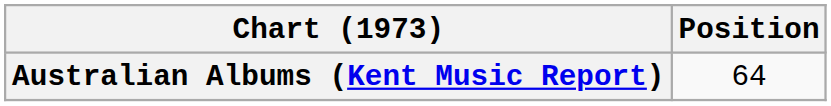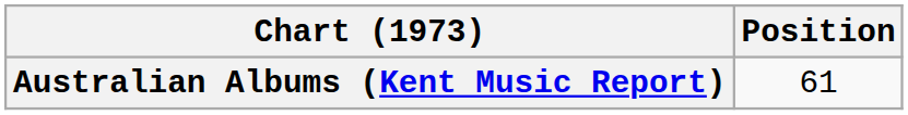Australian Albums (Kent Music Report) | Position: 64 -> 61
